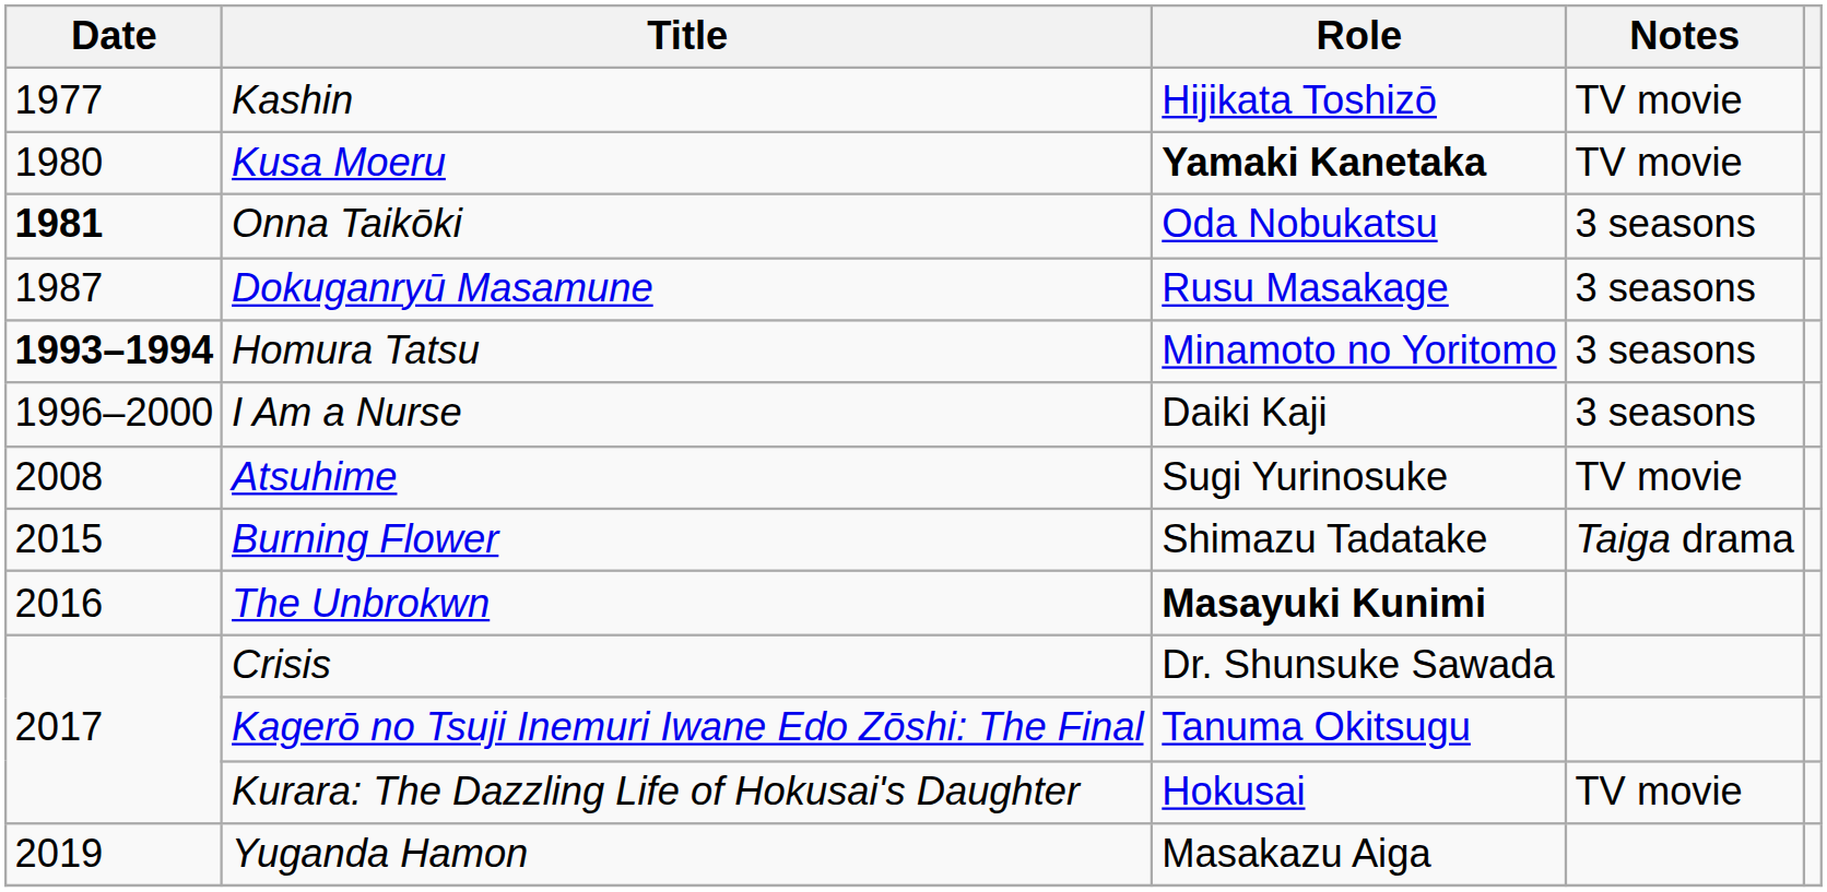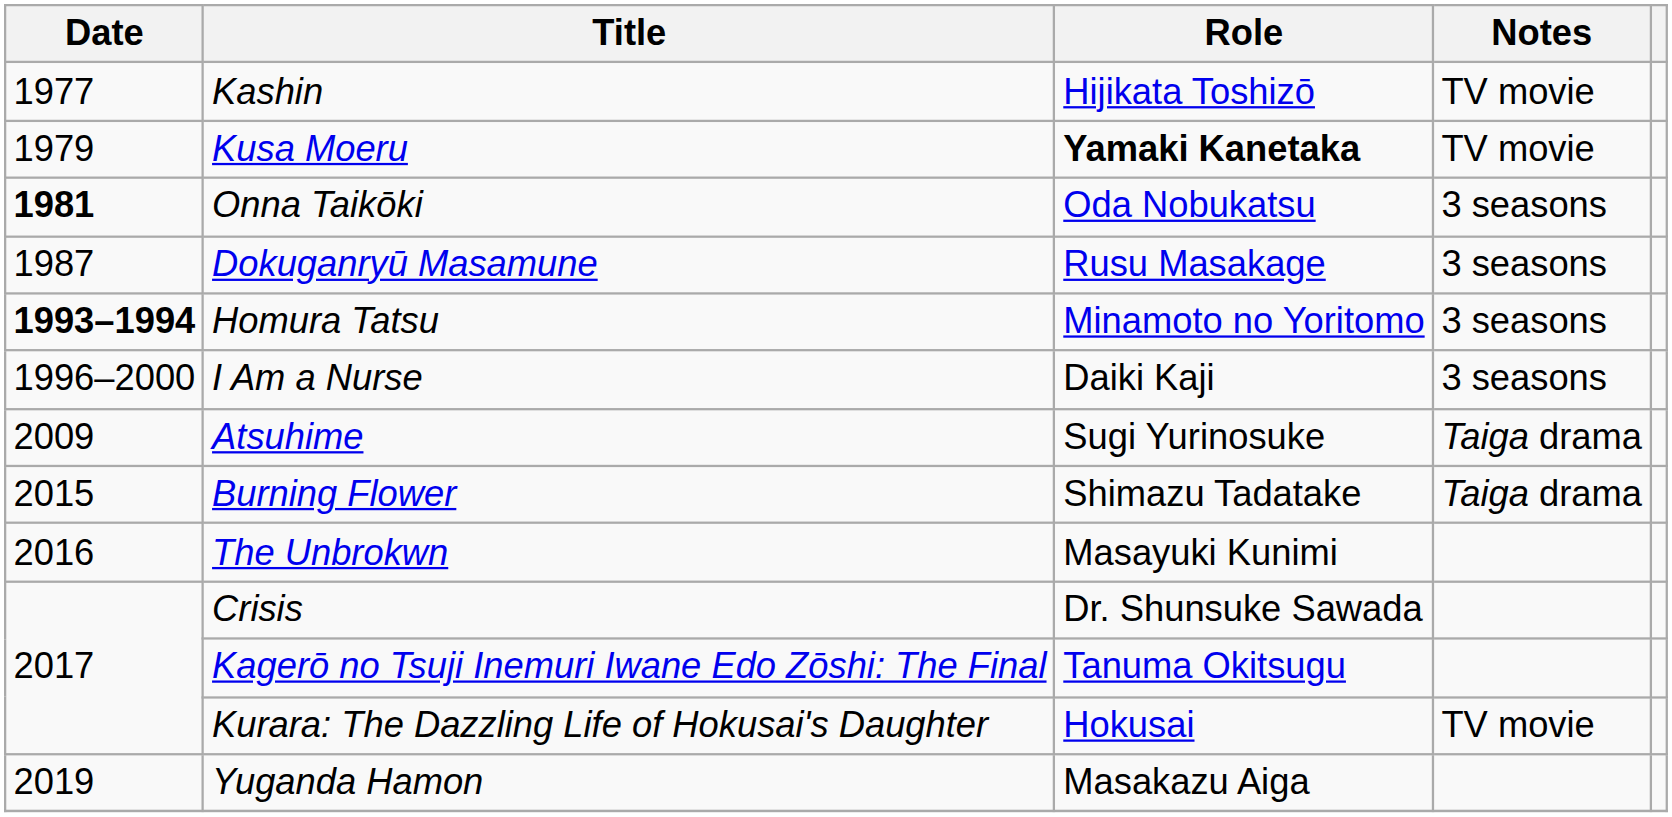Kusa Moeru | Date: 1980 -> 1979
Atsuhime | Date: 2008 -> 2009
Atsuhime | Notes: TV movie -> Taiga drama
The Unbrokwn | Role: bold -> normal
